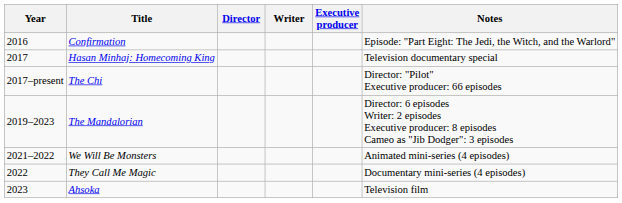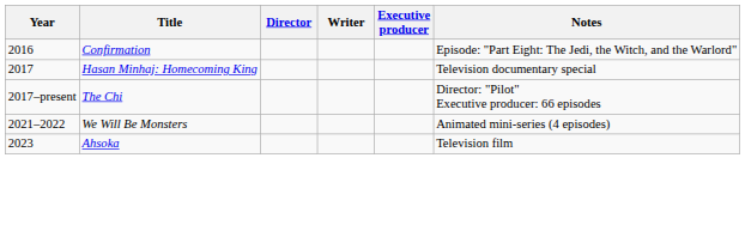- row: 2019–2023 | The Mandalorian | Director: 6 episodes Writer: 2 episodes Executive producer: 8 episodes Cameo as "Jib Dodger": 3 episodes
- row: 2022 | They Call Me Magic | Documentary mini-series (4 episodes)
